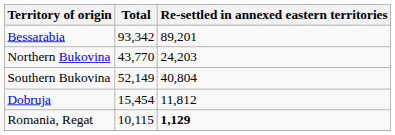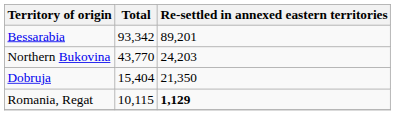- row: Southern Bukovina | 52,149 | 40,804
Dobruja | Total: 15,454 -> 15,404
Dobruja | Re-settled in annexed eastern territories: 11,812 -> 21,350
